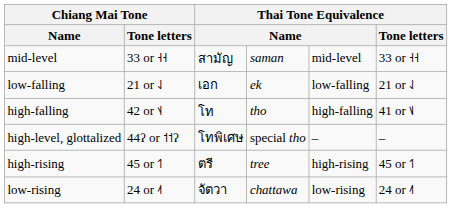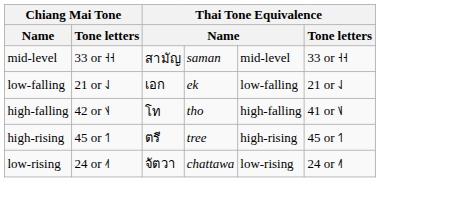- row: high-level, glottalized | 44ʔ or ˦˦ʔ | โทพิเศษ | special tho | – | –
